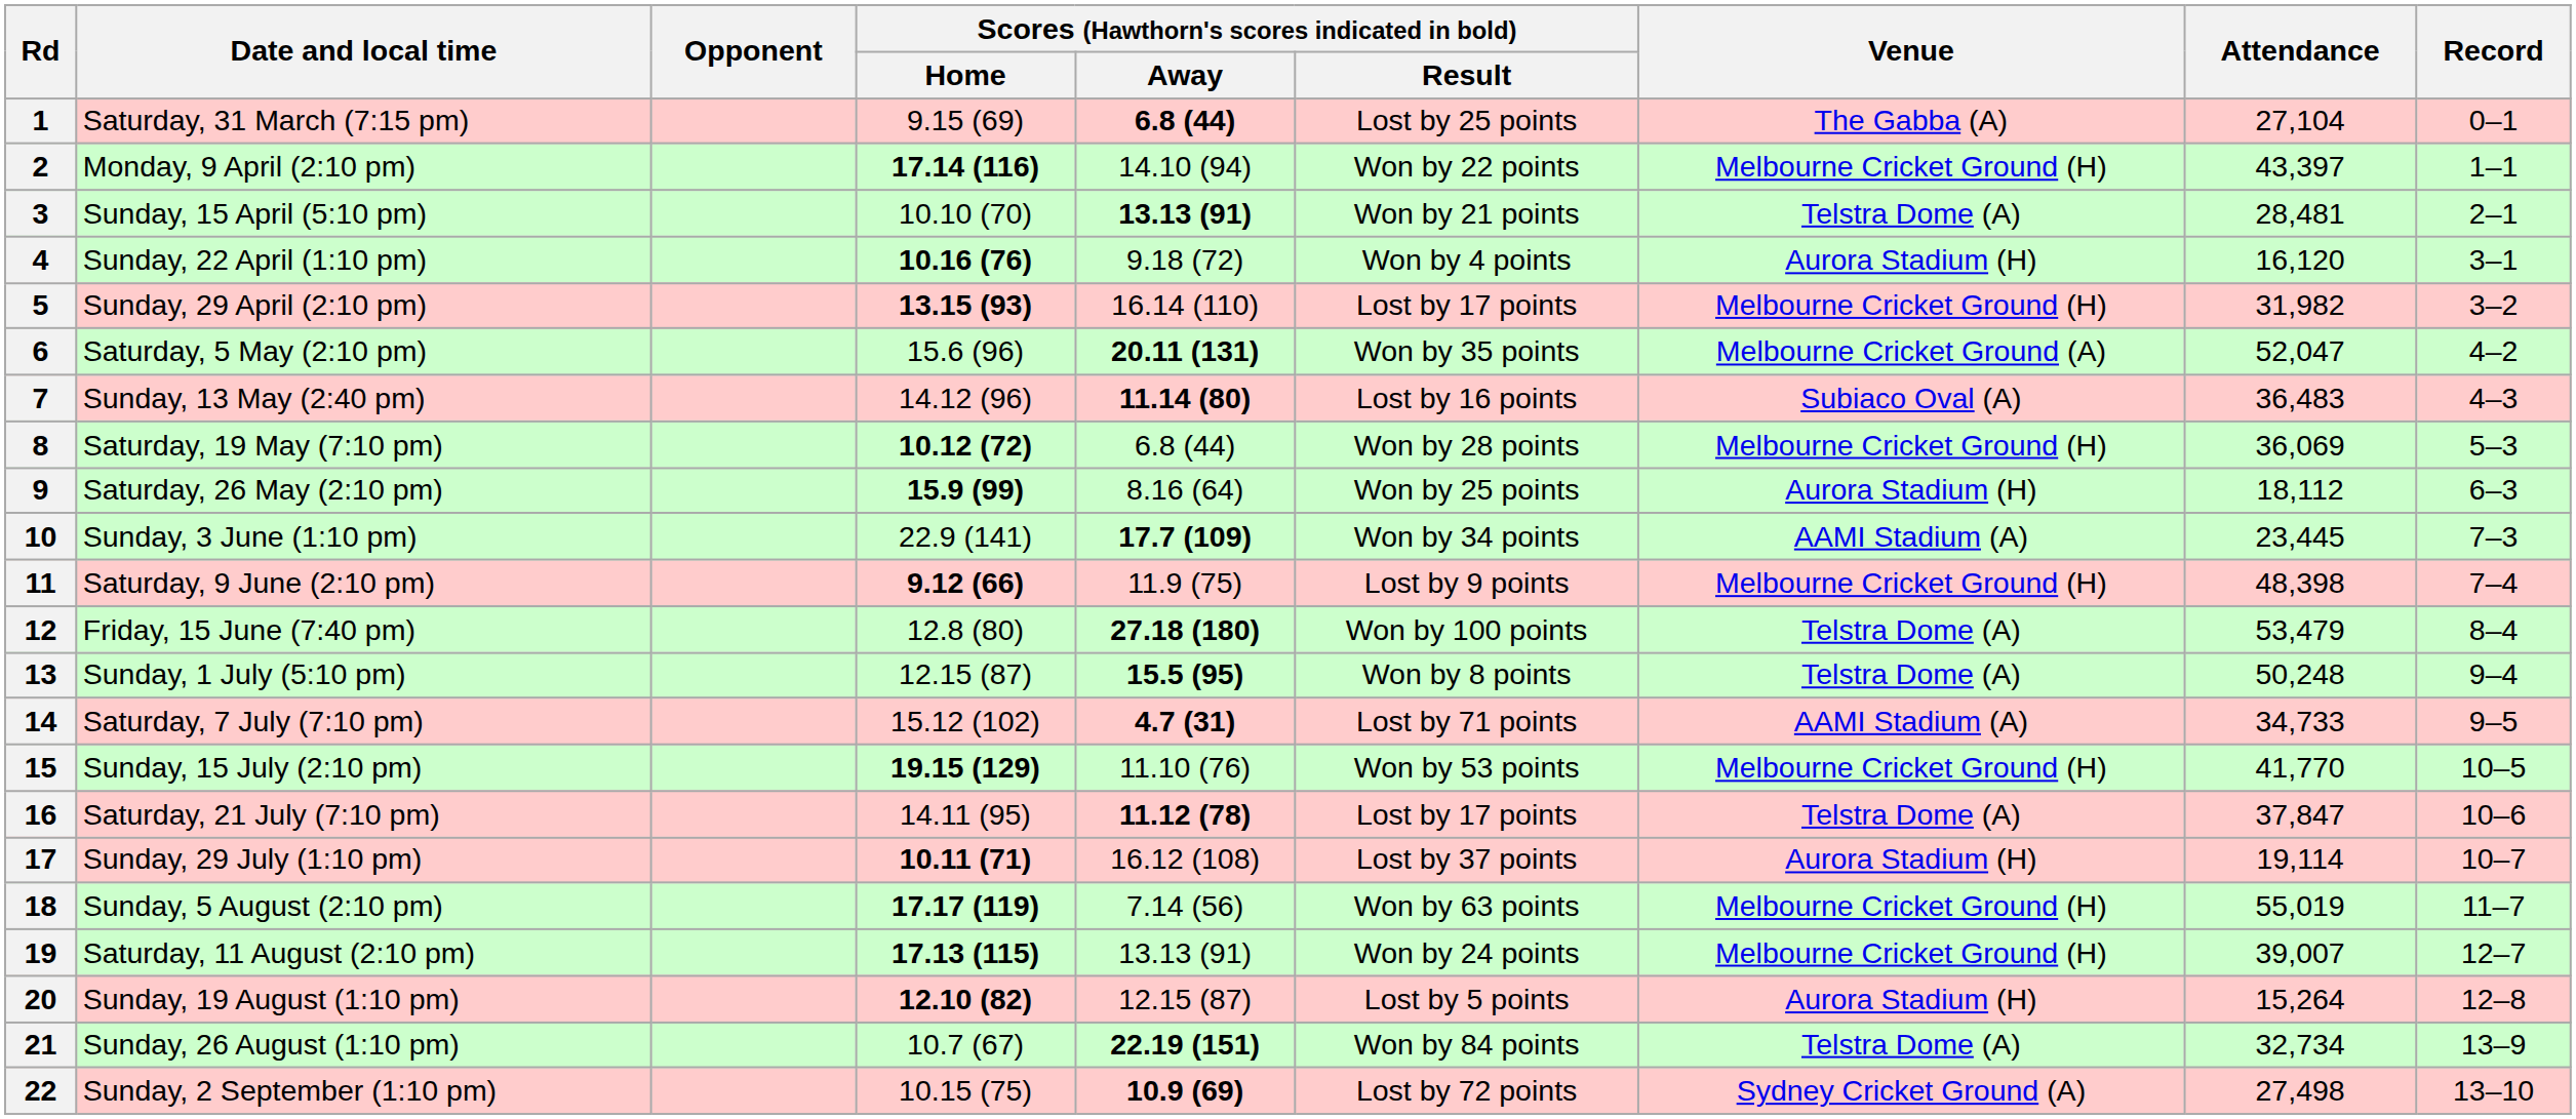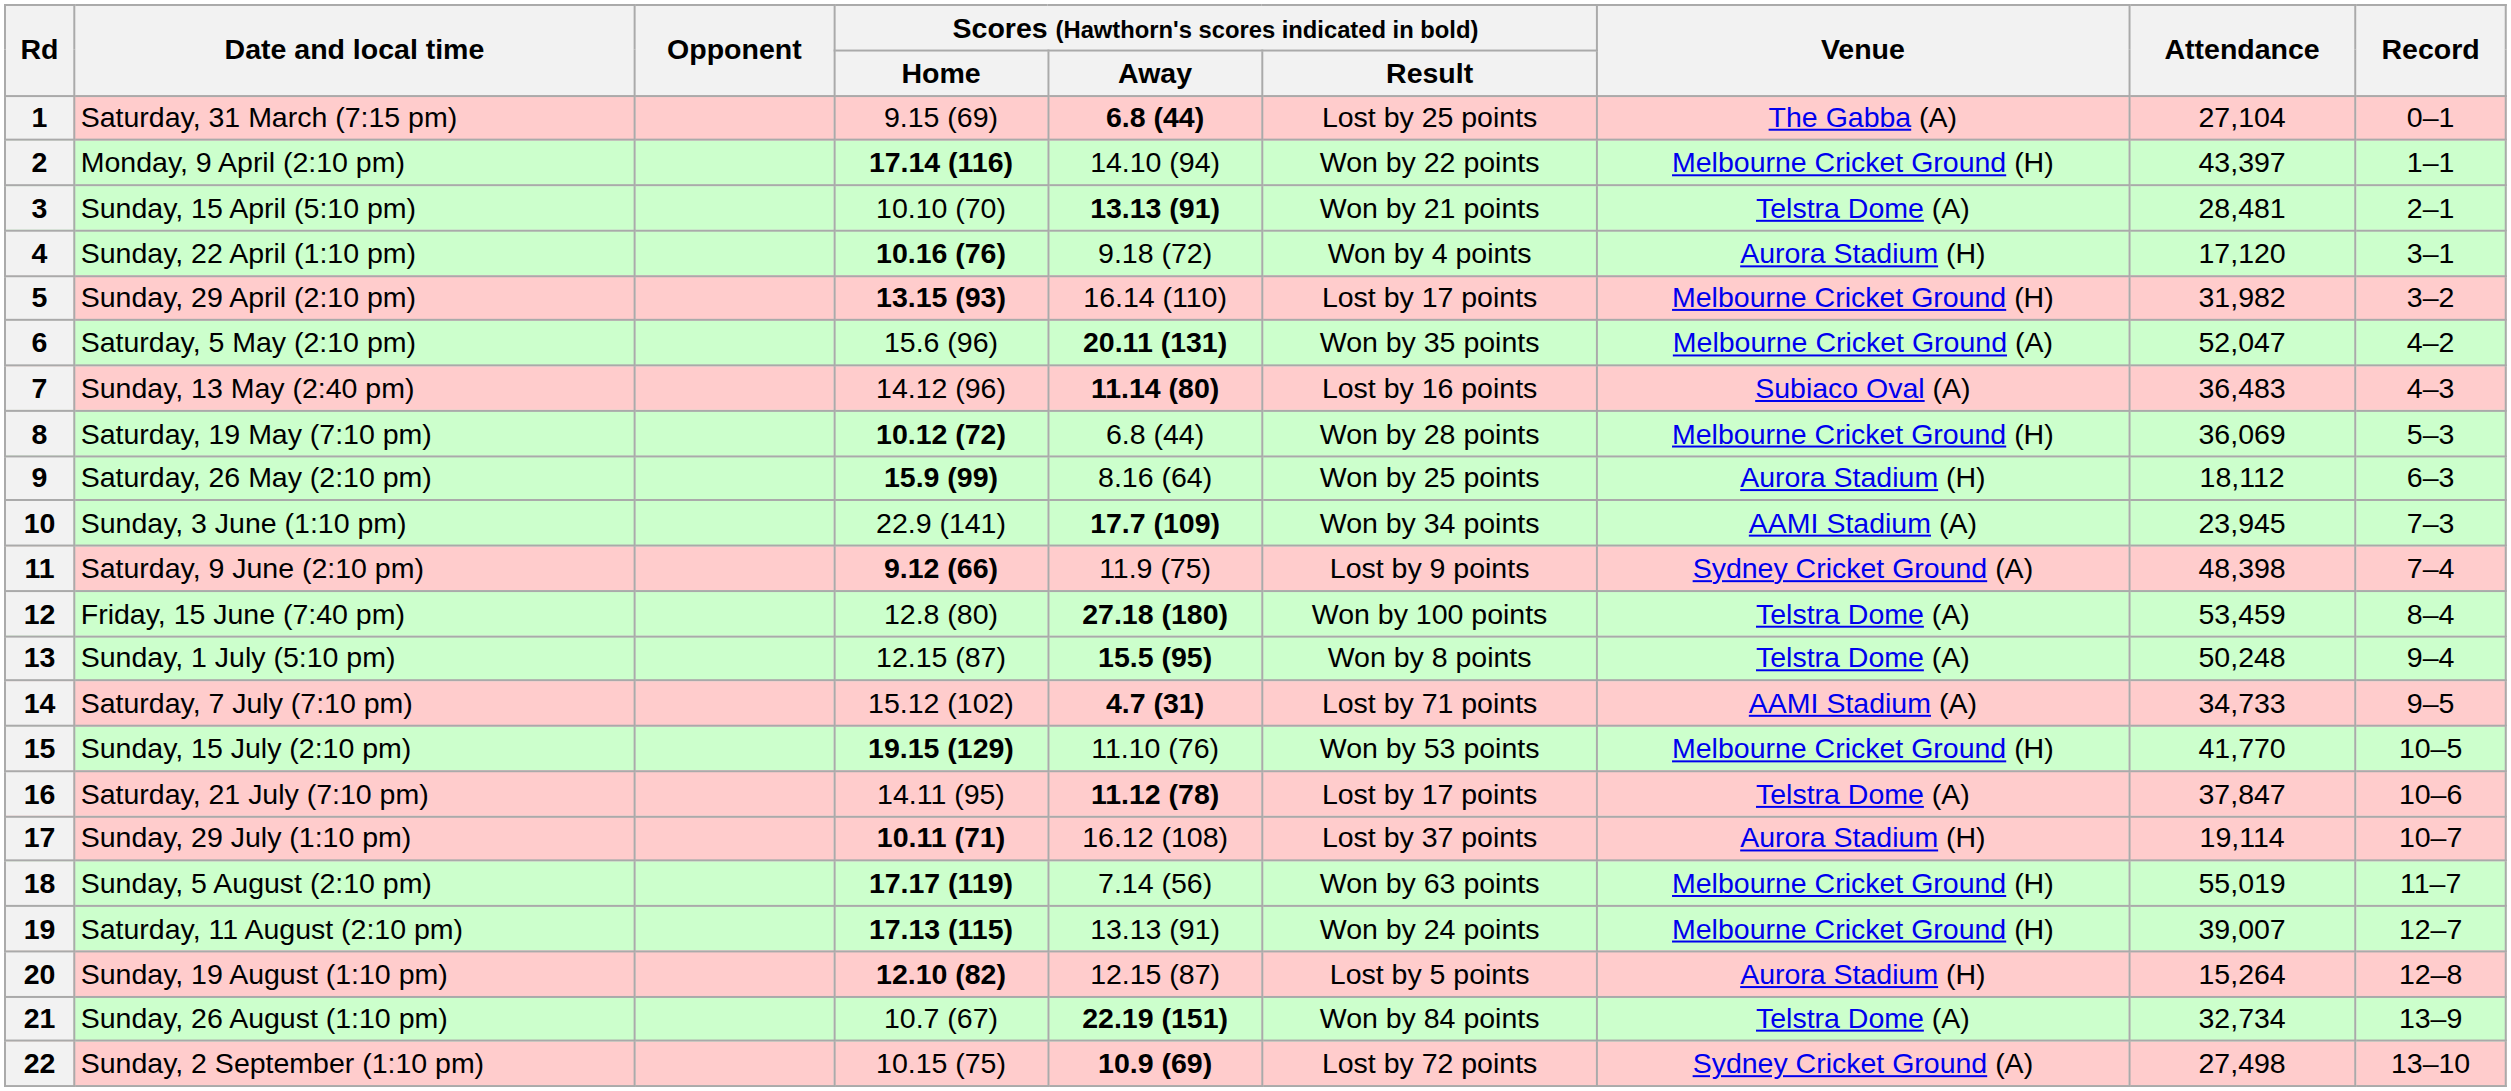4 | Attendance: 16,120 -> 17,120
10 | Attendance: 23,445 -> 23,945
11 | Venue: Melbourne Cricket Ground (H) -> Sydney Cricket Ground (A)
12 | Attendance: 53,479 -> 53,459
